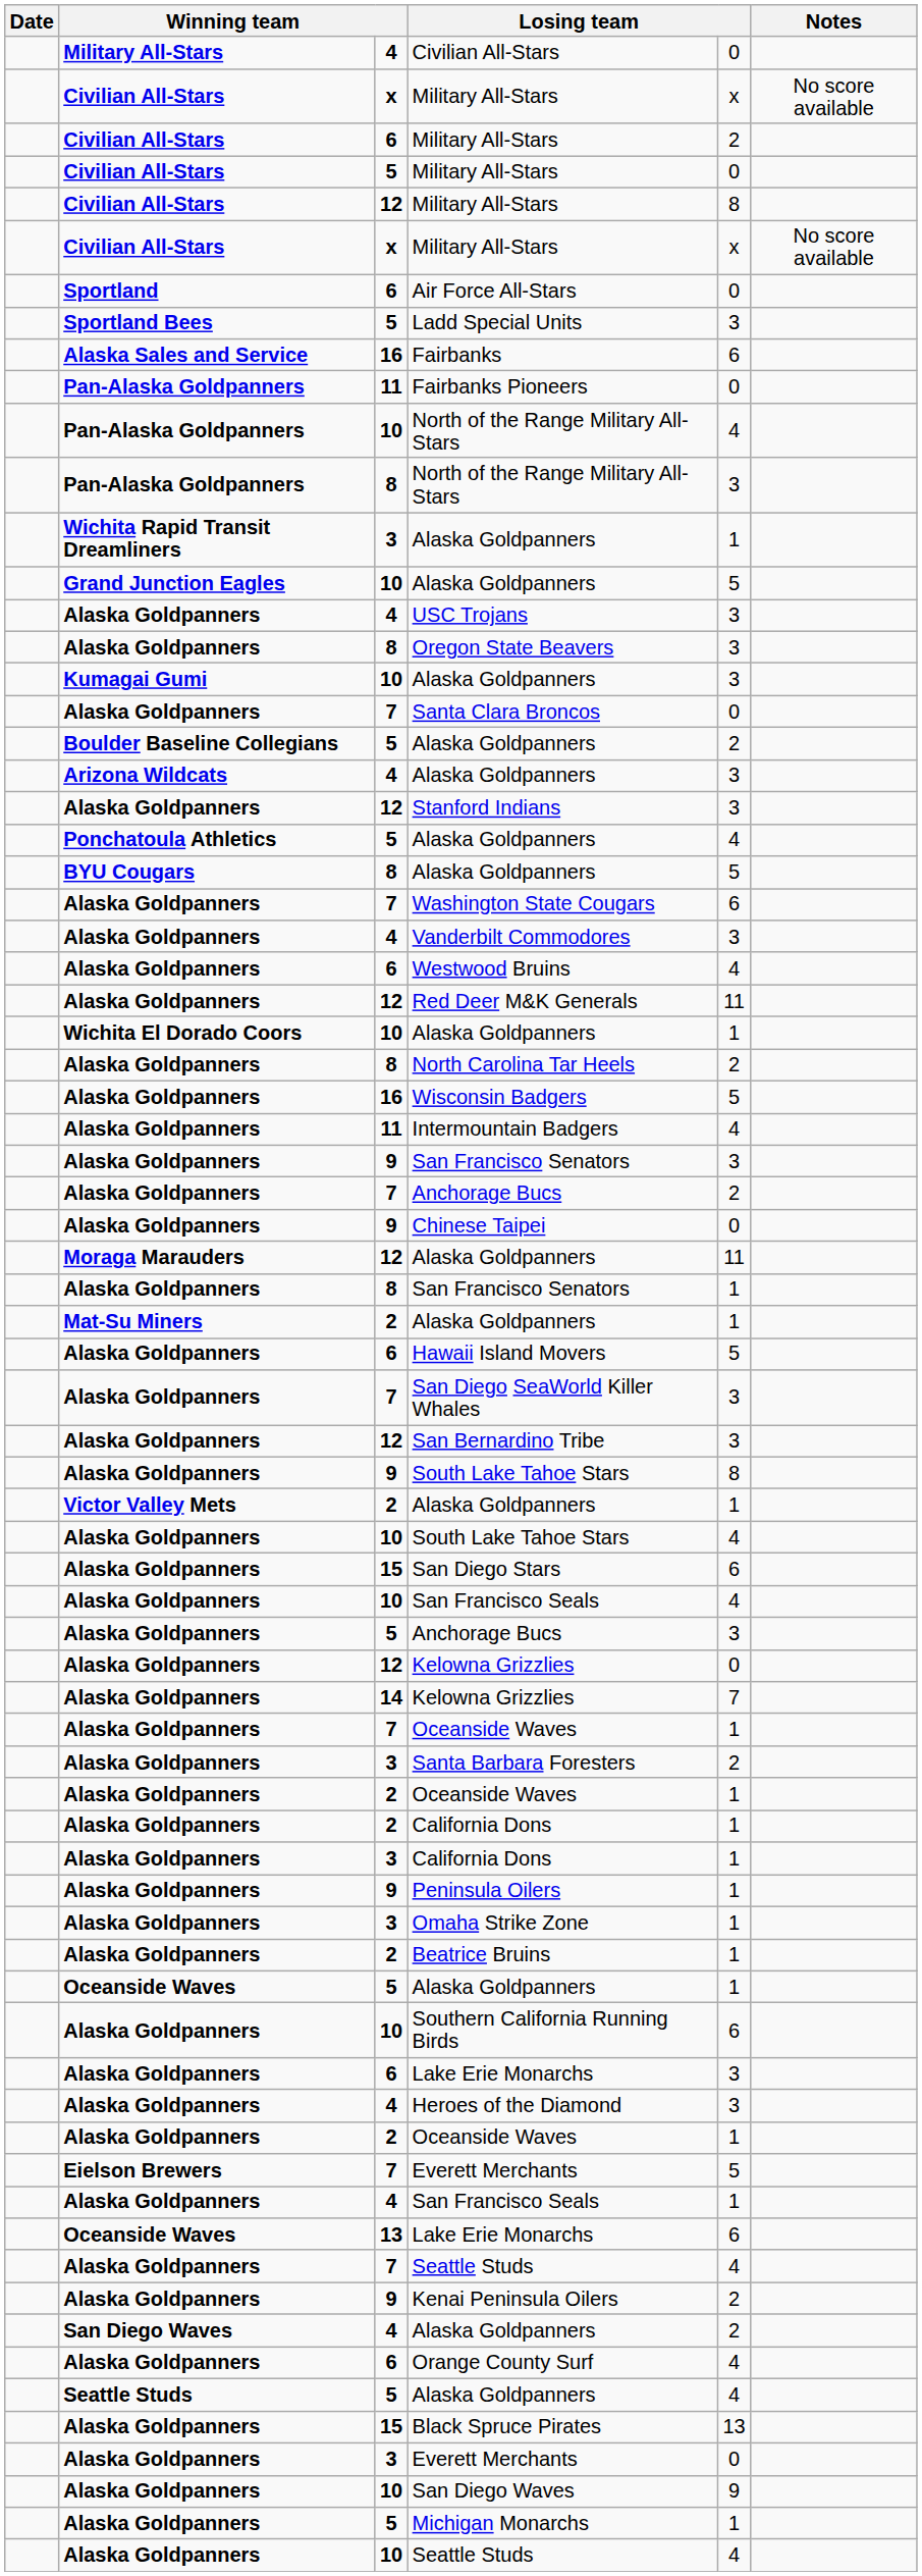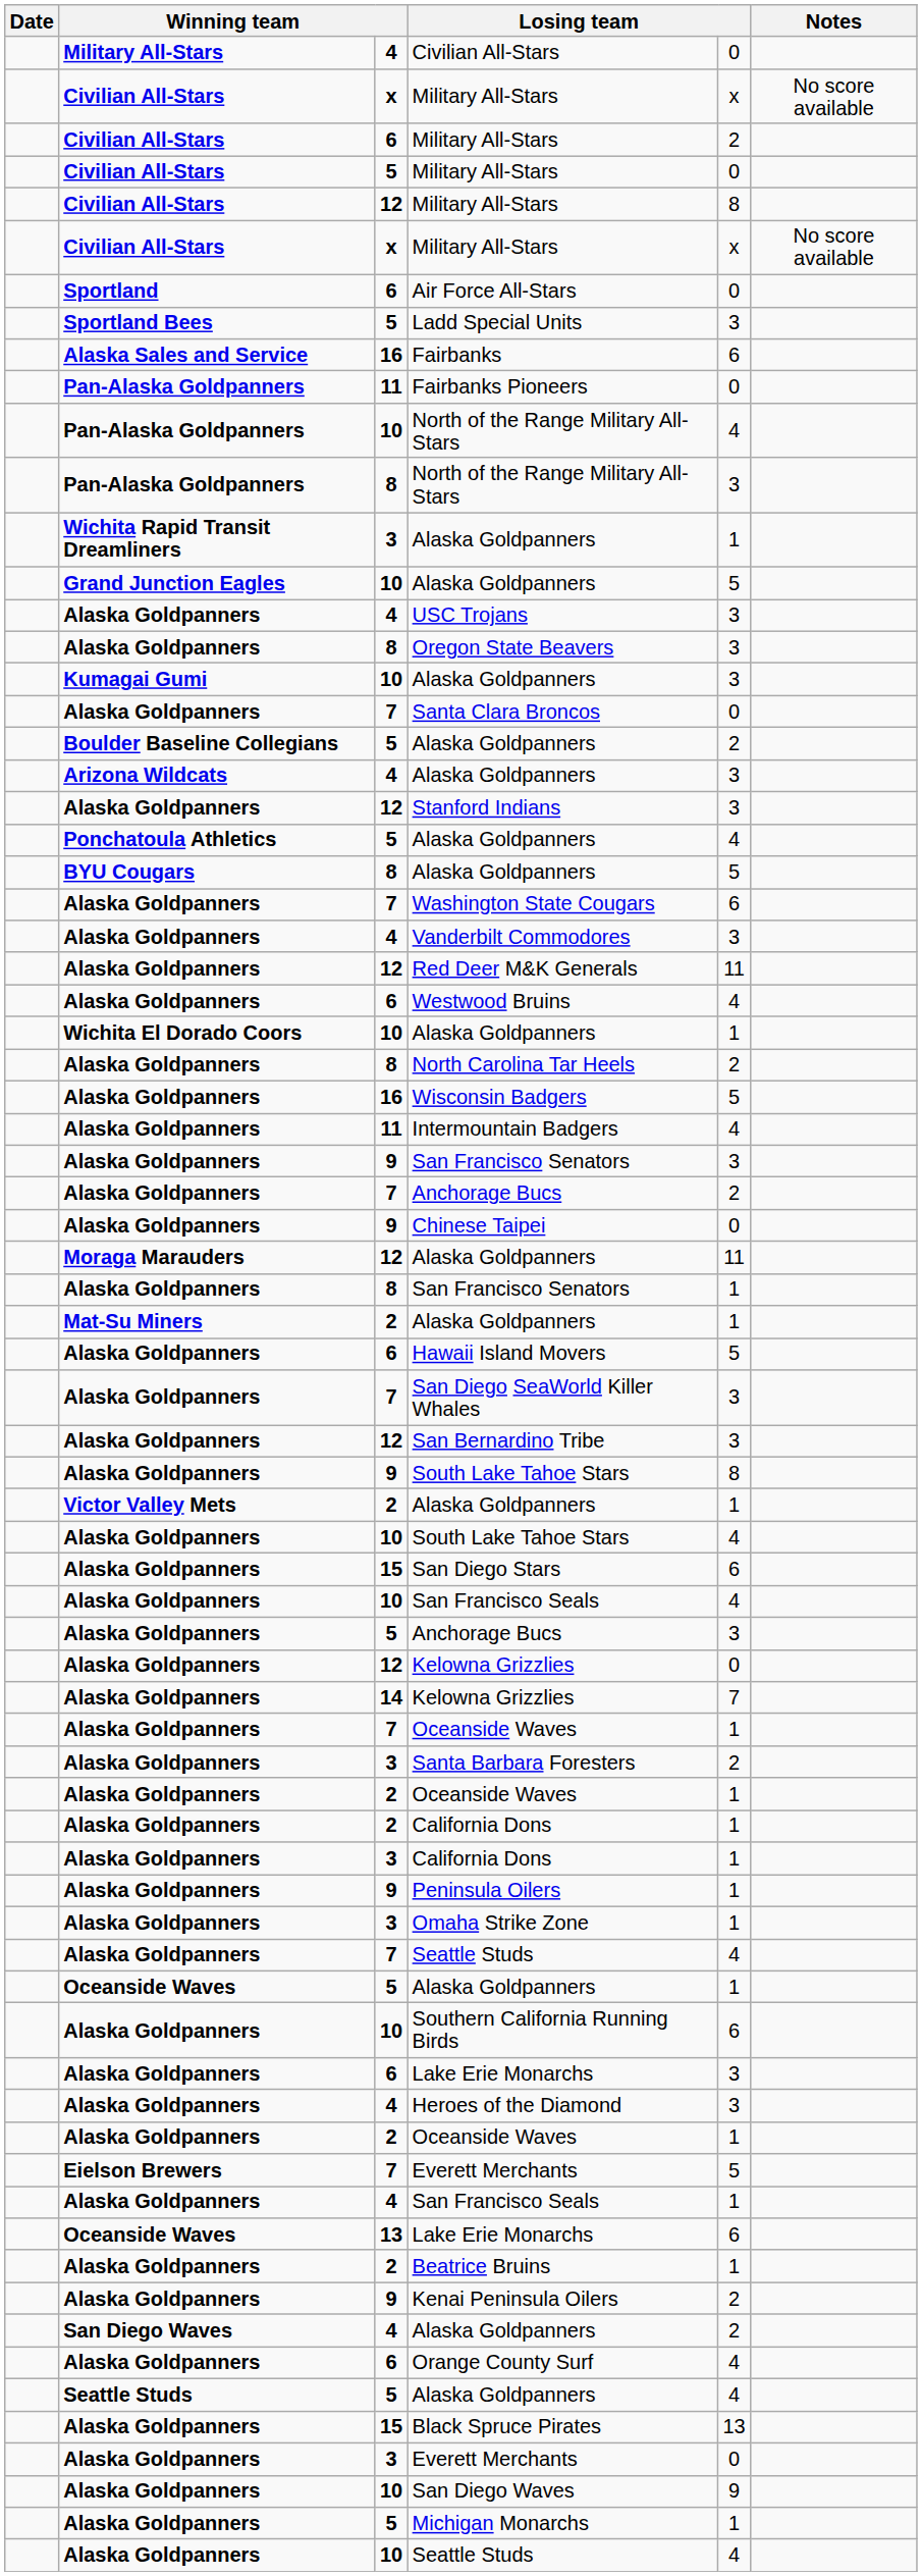rows swapped: Westwood Bruins <-> Red Deer M&K Generals
rows swapped: Beatrice Bruins <-> 7 / Seattle Studs
